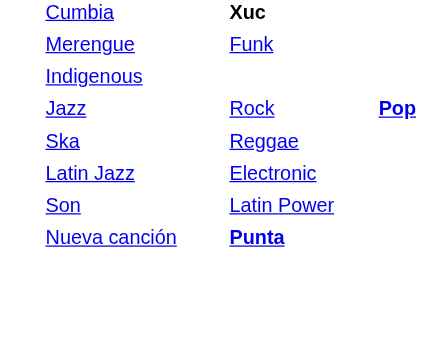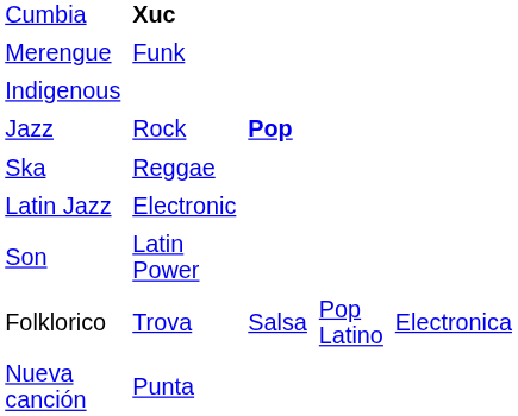+ row: Folklorico | Trova | Salsa | Pop Latino | Electronica
Nueva canción | column 2: bold -> normal
